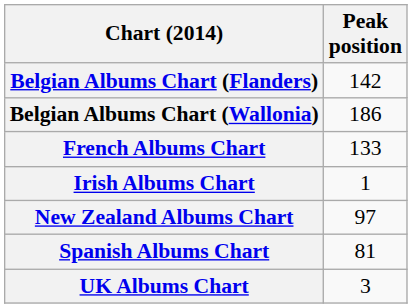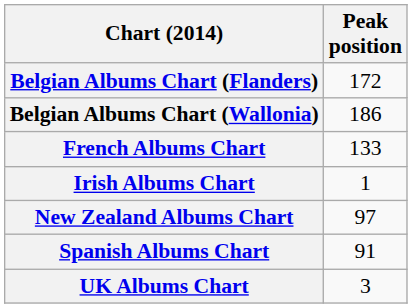Belgian Albums Chart (Flanders) | Peak position: 142 -> 172
Spanish Albums Chart | Peak position: 81 -> 91
